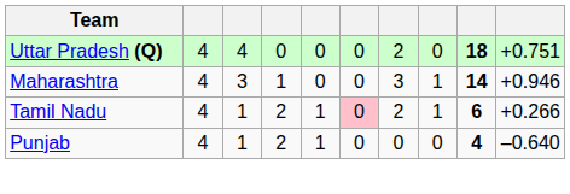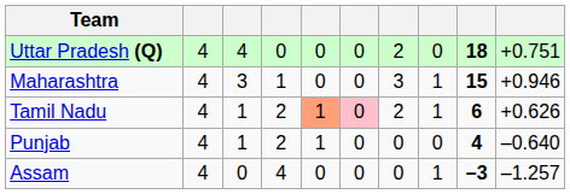Maharashtra | column 9: 14 -> 15
Tamil Nadu | column 5: no background -> lightsalmon background
Tamil Nadu | column 10: +0.266 -> +0.626
+ row: Assam | 4 | 0 | 4 | 0 | 0 | 0 | 1 | –3 | –1.257
